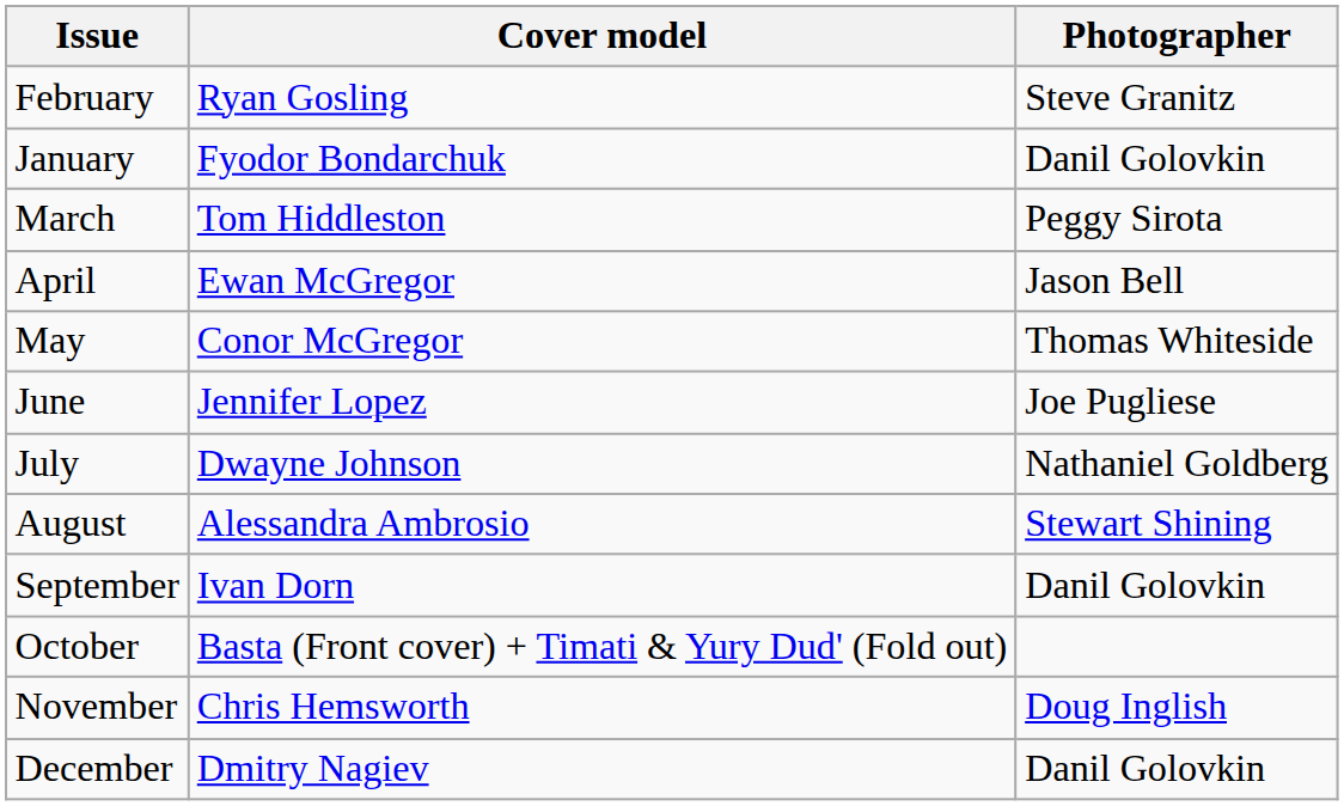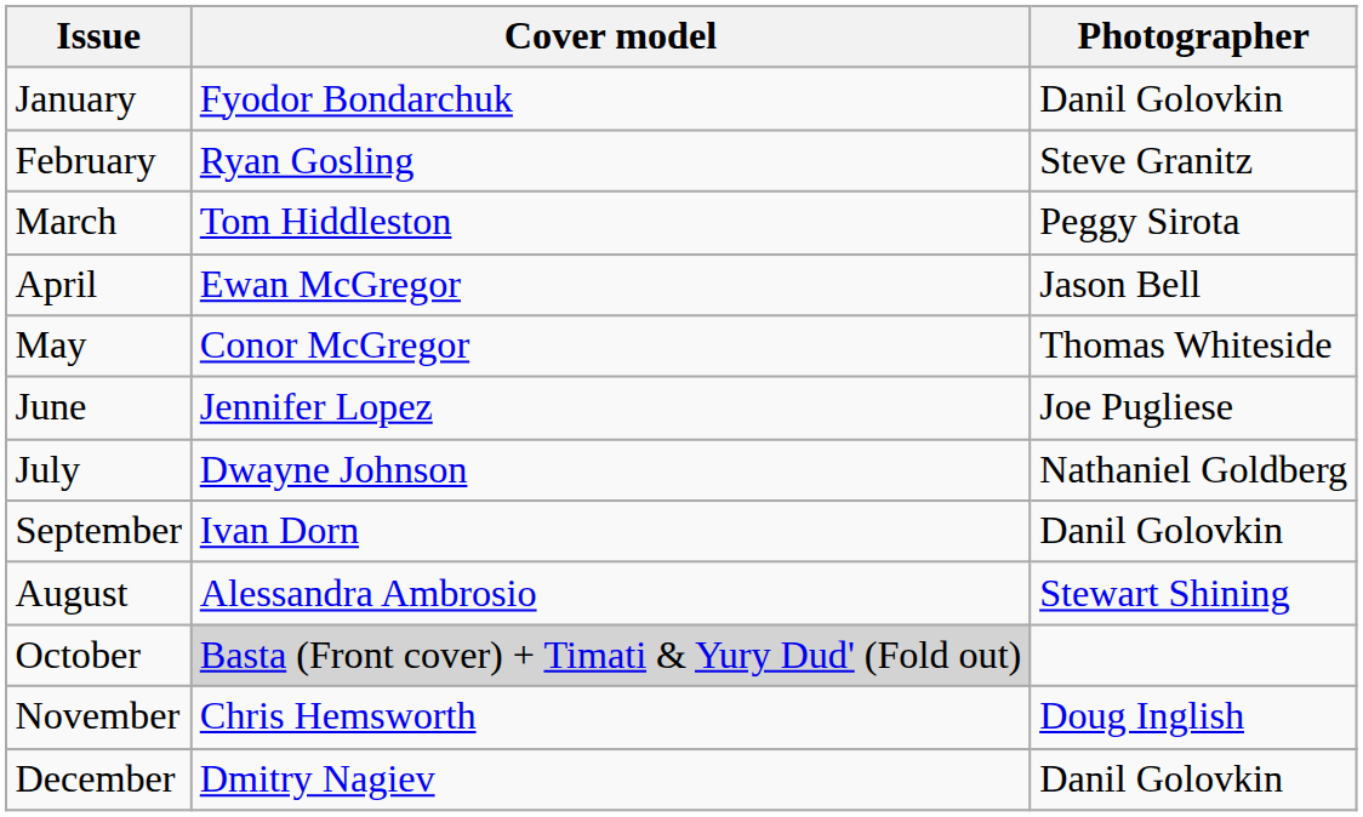rows swapped: January <-> February
rows swapped: August <-> September
October | Cover model: no background -> lightgrey background
